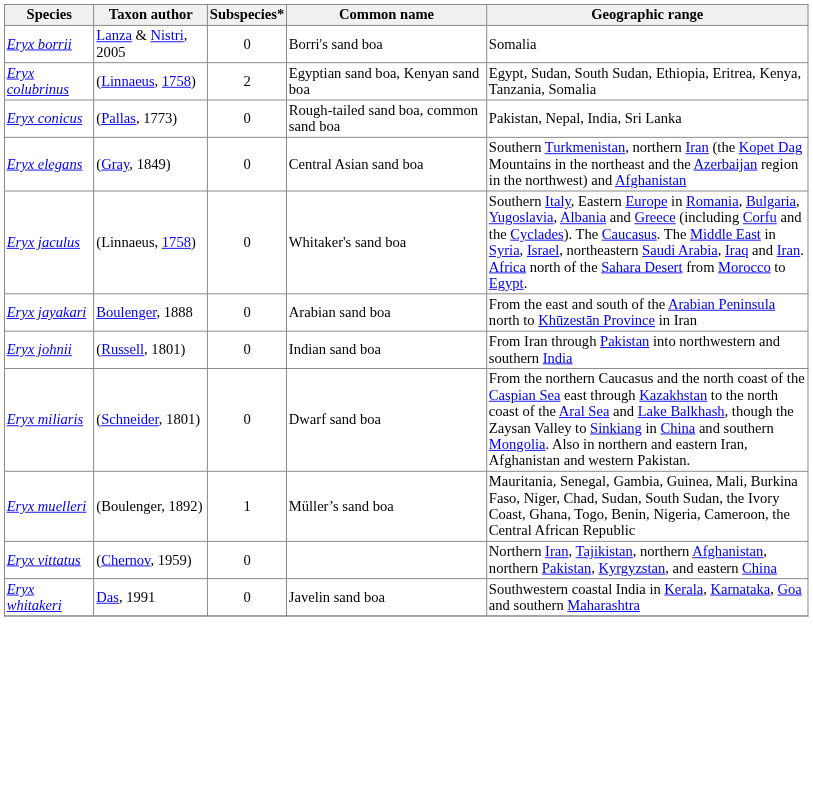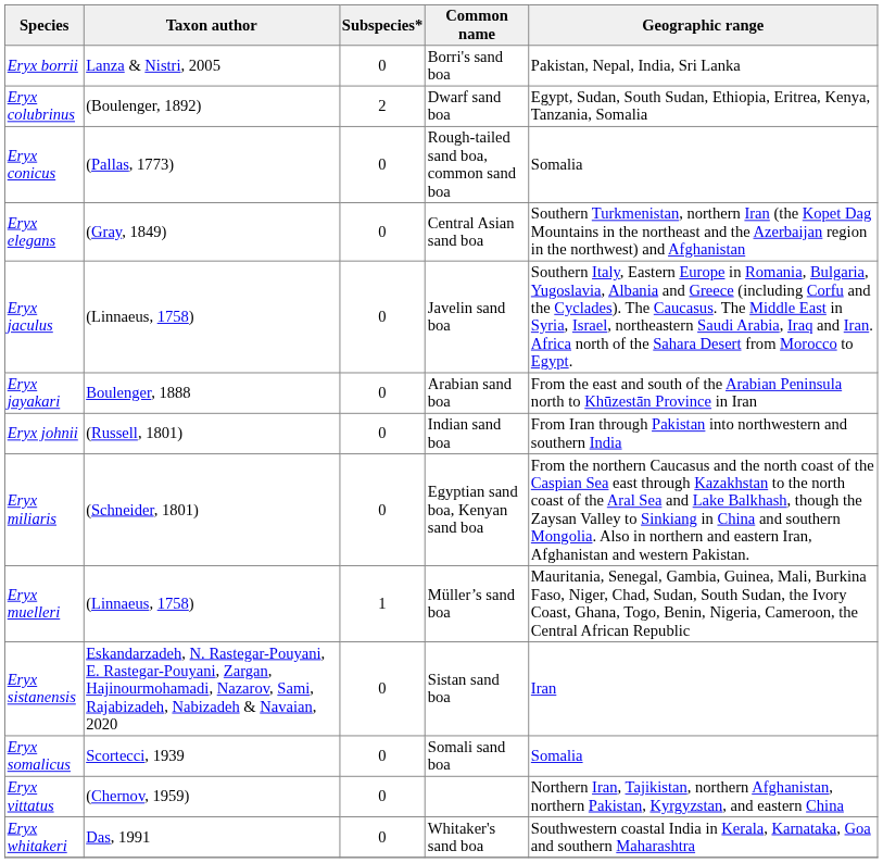Eryx borrii | Geographic range: Somalia -> Pakistan, Nepal, India, Sri Lanka
Eryx colubrinus | Taxon author: (Linnaeus, 1758) -> (Boulenger, 1892)
Eryx colubrinus | Common name: Egyptian sand boa, Kenyan sand boa -> Dwarf sand boa
Eryx conicus | Geographic range: Pakistan, Nepal, India, Sri Lanka -> Somalia
Eryx jaculus | Common name: Whitaker's sand boa -> Javelin sand boa
Eryx miliaris | Common name: Dwarf sand boa -> Egyptian sand boa, Kenyan sand boa
Eryx muelleri | Taxon author: (Boulenger, 1892) -> (Linnaeus, 1758)
+ row: Eryx sistanensis | Eskandarzadeh, N. Rastegar-Pouyani, E. Rastegar-Pouyani, Zargan, Hajinourmohamadi, Nazarov, Sami, Rajabizadeh, Nabizadeh & Navaian, 2020 | 0 | Sistan sand boa | Iran
+ row: Eryx somalicus | Scortecci, 1939 | 0 | Somali sand boa | Somalia
Eryx whitakeri | Common name: Javelin sand boa -> Whitaker's sand boa
